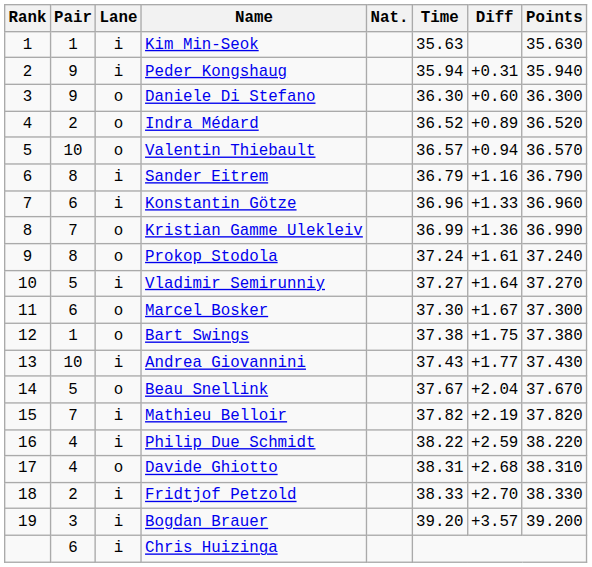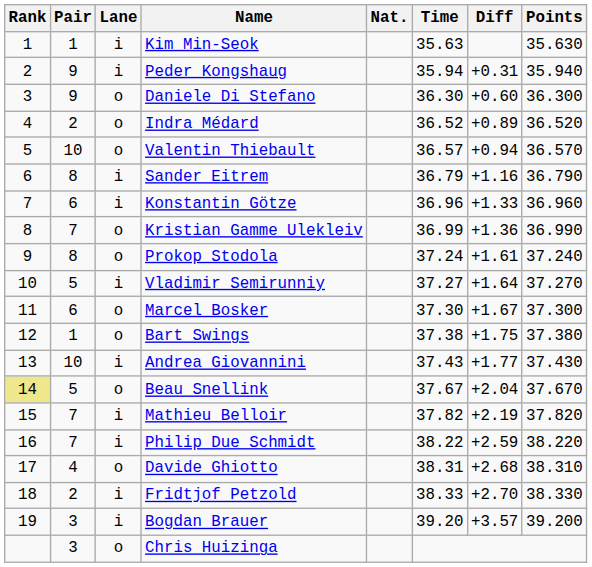Beau Snellink | Rank: no background -> khaki background
Philip Due Schmidt | Pair: 4 -> 7
Chris Huizinga | Pair: 6 -> 3
Chris Huizinga | Lane: i -> o
